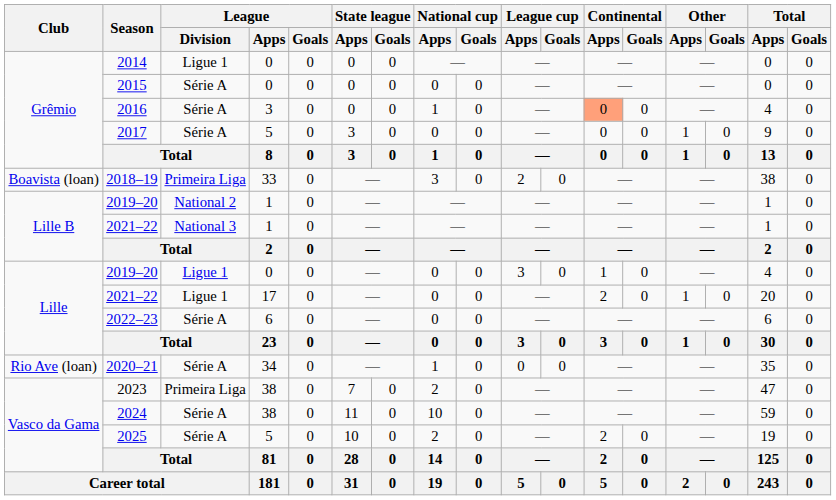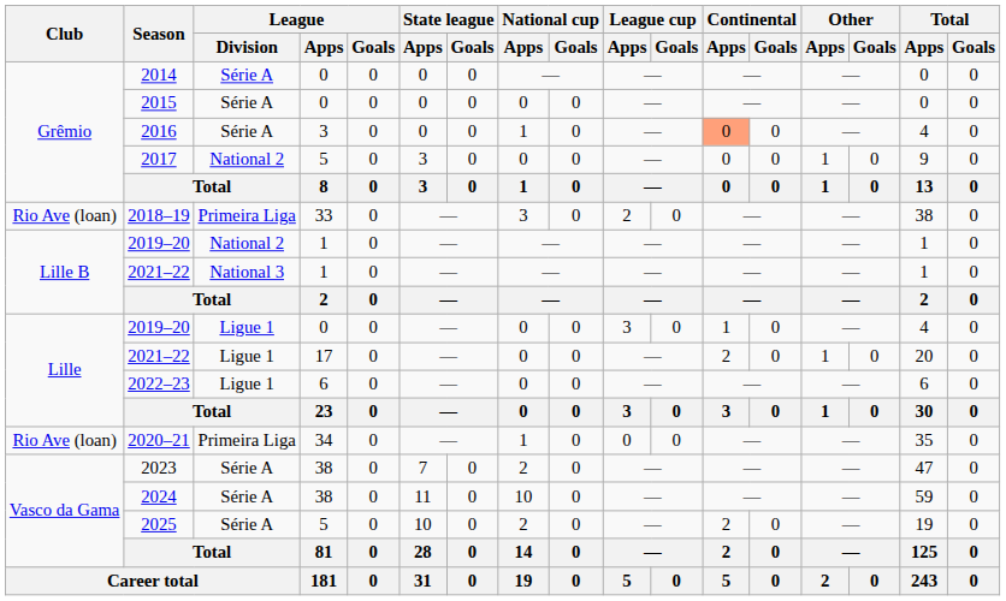2014 | League / Division: Ligue 1 -> Série A
2017 | League / Division: Série A -> National 2
2018–19 | Club: Boavista (loan) -> Rio Ave (loan)
2022–23 | League / Division: Série A -> Ligue 1
2020–21 | League / Division: Série A -> Primeira Liga
2023 | League / Division: Primeira Liga -> Série A
